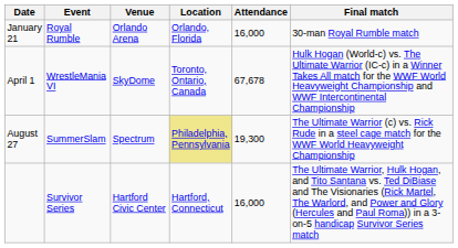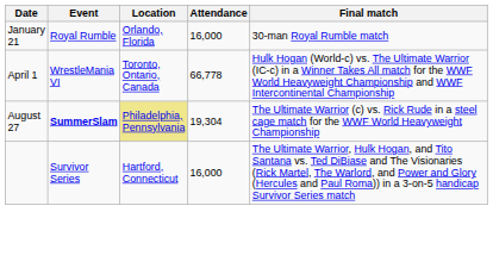- column: Venue | Orlando Arena | SkyDome | Spectrum | Hartford Civic Center
April 1 | Attendance: 67,678 -> 66,778
August 27 | Event: normal -> bold
August 27 | Attendance: 19,300 -> 19,304
